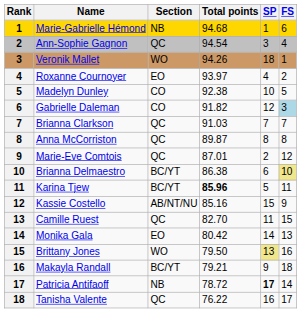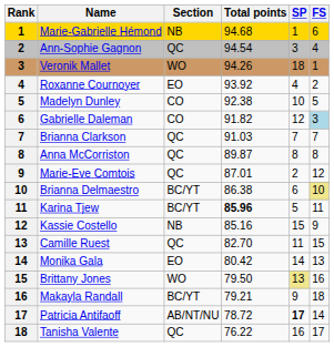Roxanne Cournoyer | Total points: 93.97 -> 93.92
Kassie Costello | Section: AB/NT/NU -> NB
Patricia Antifaoff | Section: NB -> AB/NT/NU
